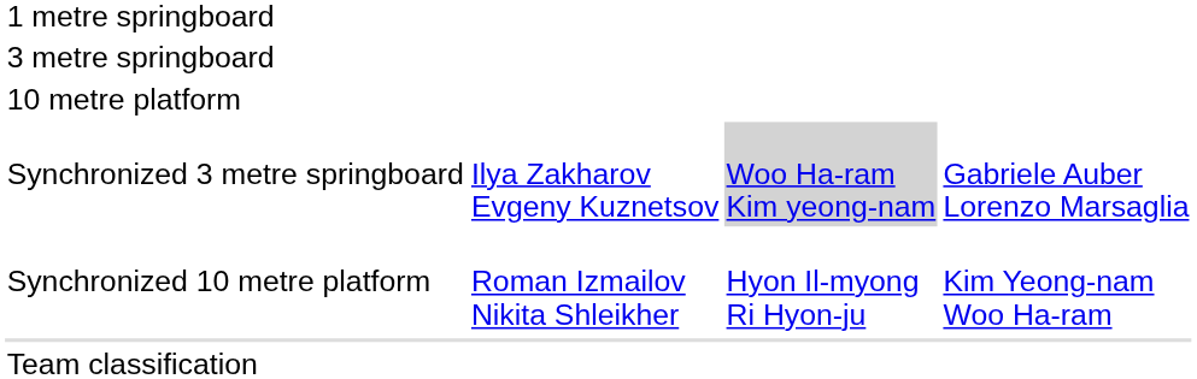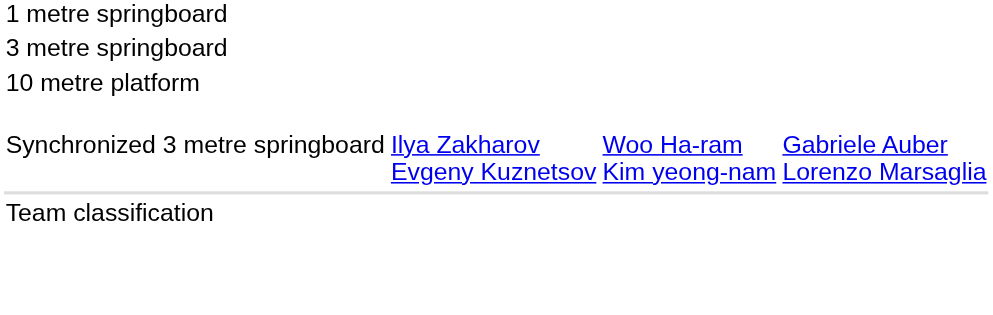Synchronized 3 metre springboard | column 3: lightgrey background -> no background
- row: Synchronized 10 metre platform | Roman Izmailov Nikita Shleikher | Hyon Il-myong Ri Hyon-ju | Kim Yeong-nam Woo Ha-ram
